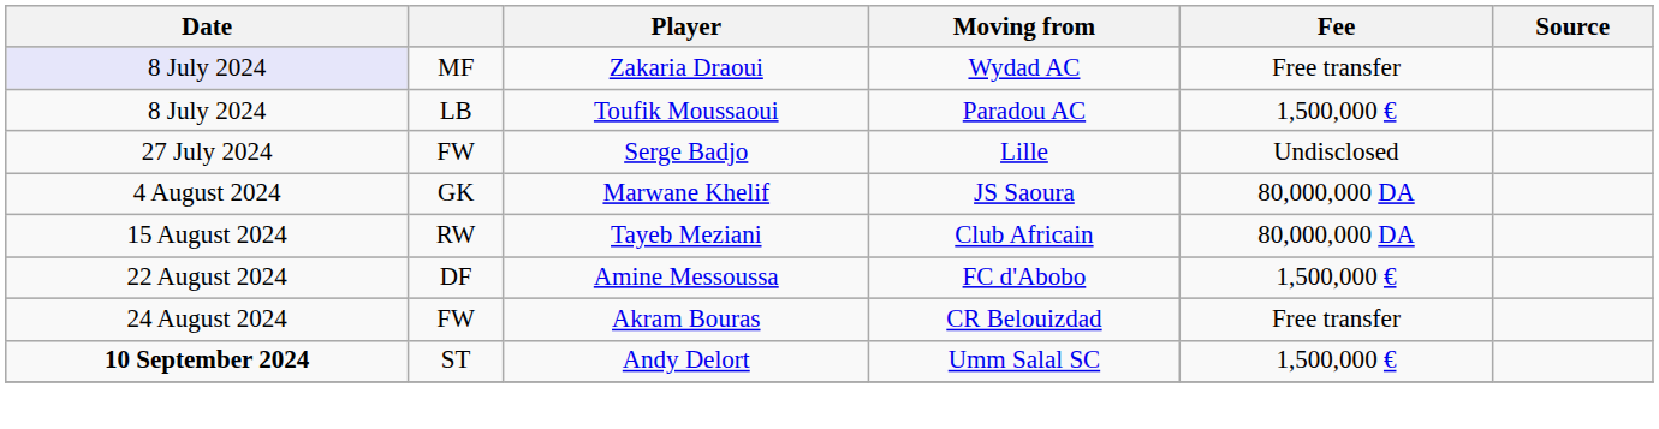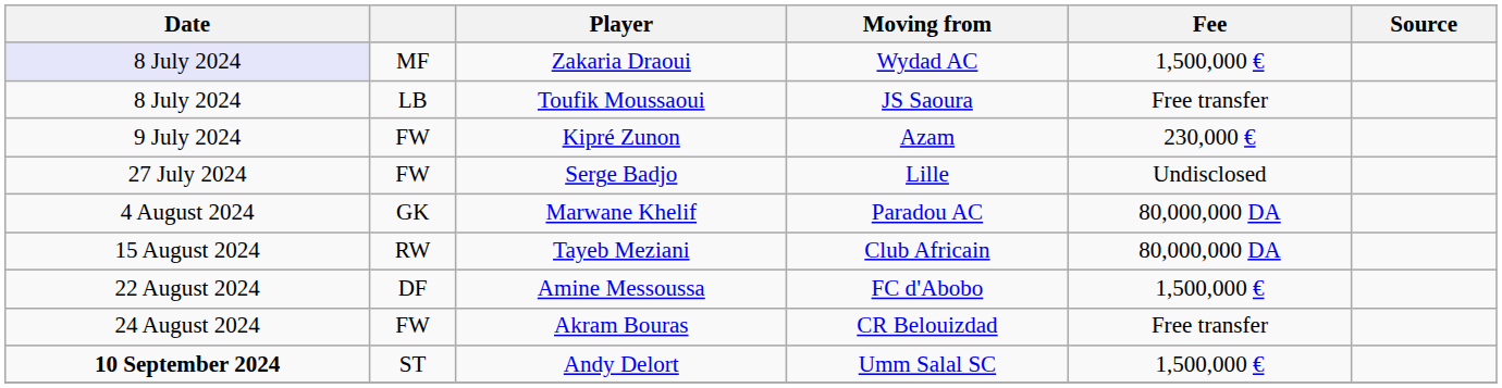Zakaria Draoui | Fee: Free transfer -> 1,500,000 €
Toufik Moussaoui | Moving from: Paradou AC -> JS Saoura
Toufik Moussaoui | Fee: 1,500,000 € -> Free transfer
+ row: 9 July 2024 | FW | Kipré Zunon | Azam | 230,000 €
Marwane Khelif | Moving from: JS Saoura -> Paradou AC
